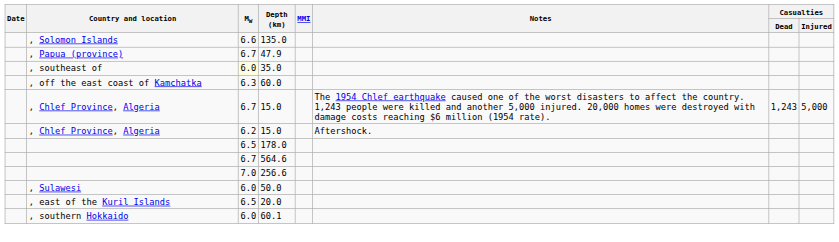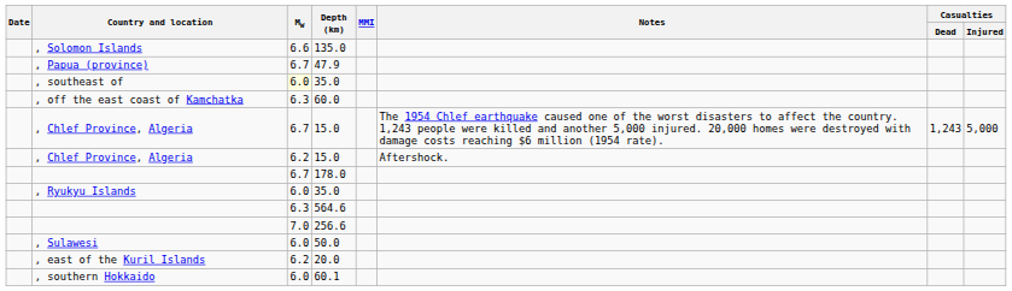178.0 | Mw: 6.5 -> 6.7
+ row: , Ryukyu Islands | 6.0 | 35.0
564.6 | Mw: 6.7 -> 6.3
20.0 | Mw: 6.5 -> 6.2
